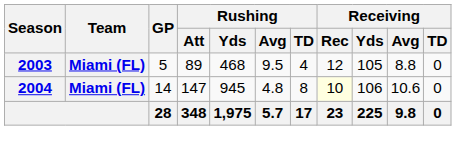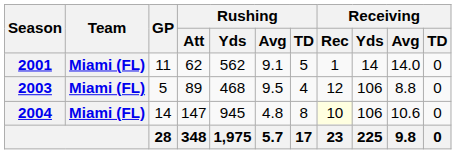+ row: 2001 | Miami (FL) | 11 | 62 | 562 | 9.1 | 5 | 1 | 14 | 14.0 | 0
2003 | Receiving / Yds: 105 -> 106
